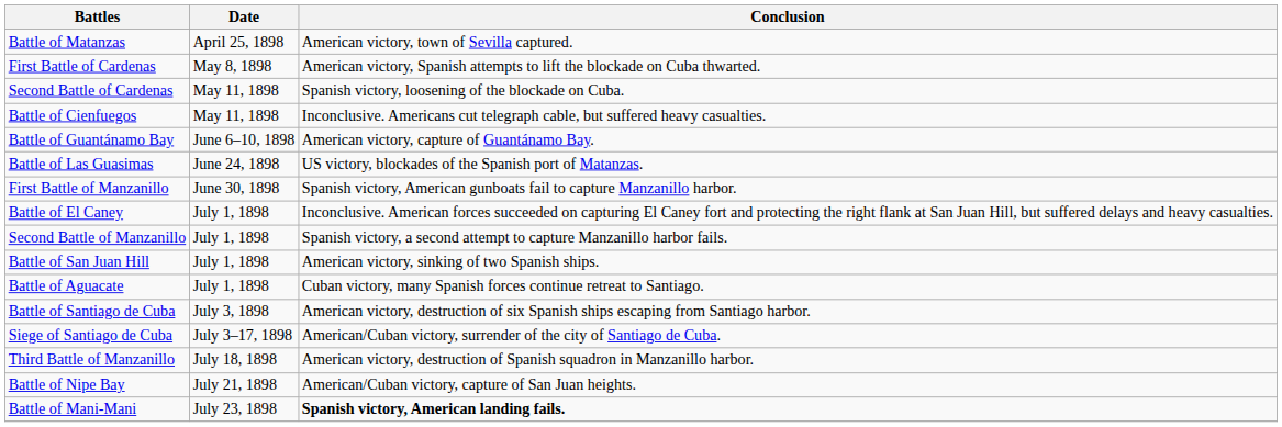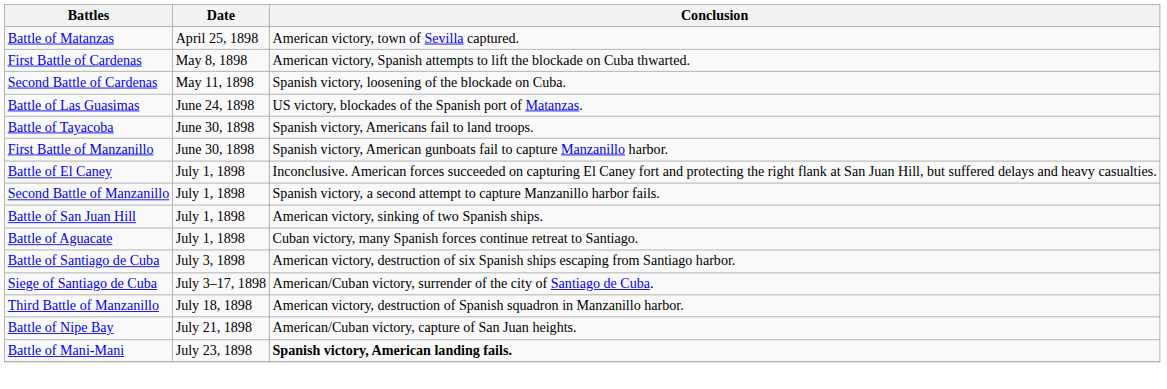- row: Battle of Cienfuegos | May 11, 1898 | Inconclusive. Americans cut telegraph cable, but suffered heavy casualties.
- row: Battle of Guantánamo Bay | June 6–10, 1898 | American victory, capture of Guantánamo Bay.
+ row: Battle of Tayacoba | June 30, 1898 | Spanish victory, Americans fail to land troops.
